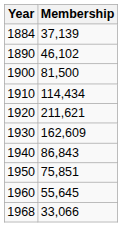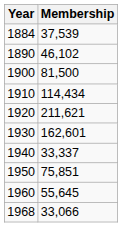1884 | Membership: 37,139 -> 37,539
1930 | Membership: 162,609 -> 162,601
1940 | Membership: 86,843 -> 33,337
